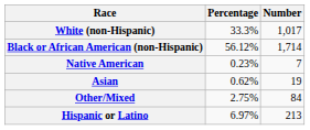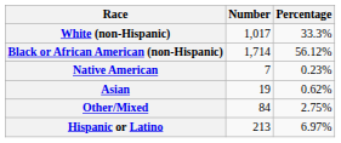columns swapped: Number <-> Percentage
